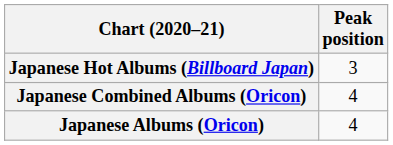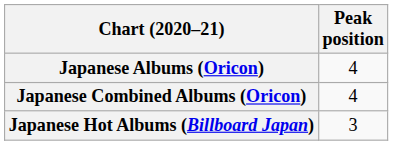rows swapped: Japanese Albums (Oricon) <-> Japanese Hot Albums (Billboard Japan)
